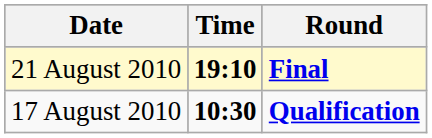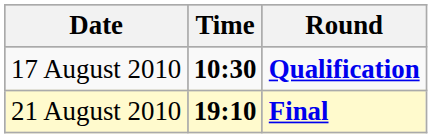rows swapped: 17 August 2010 <-> 21 August 2010
